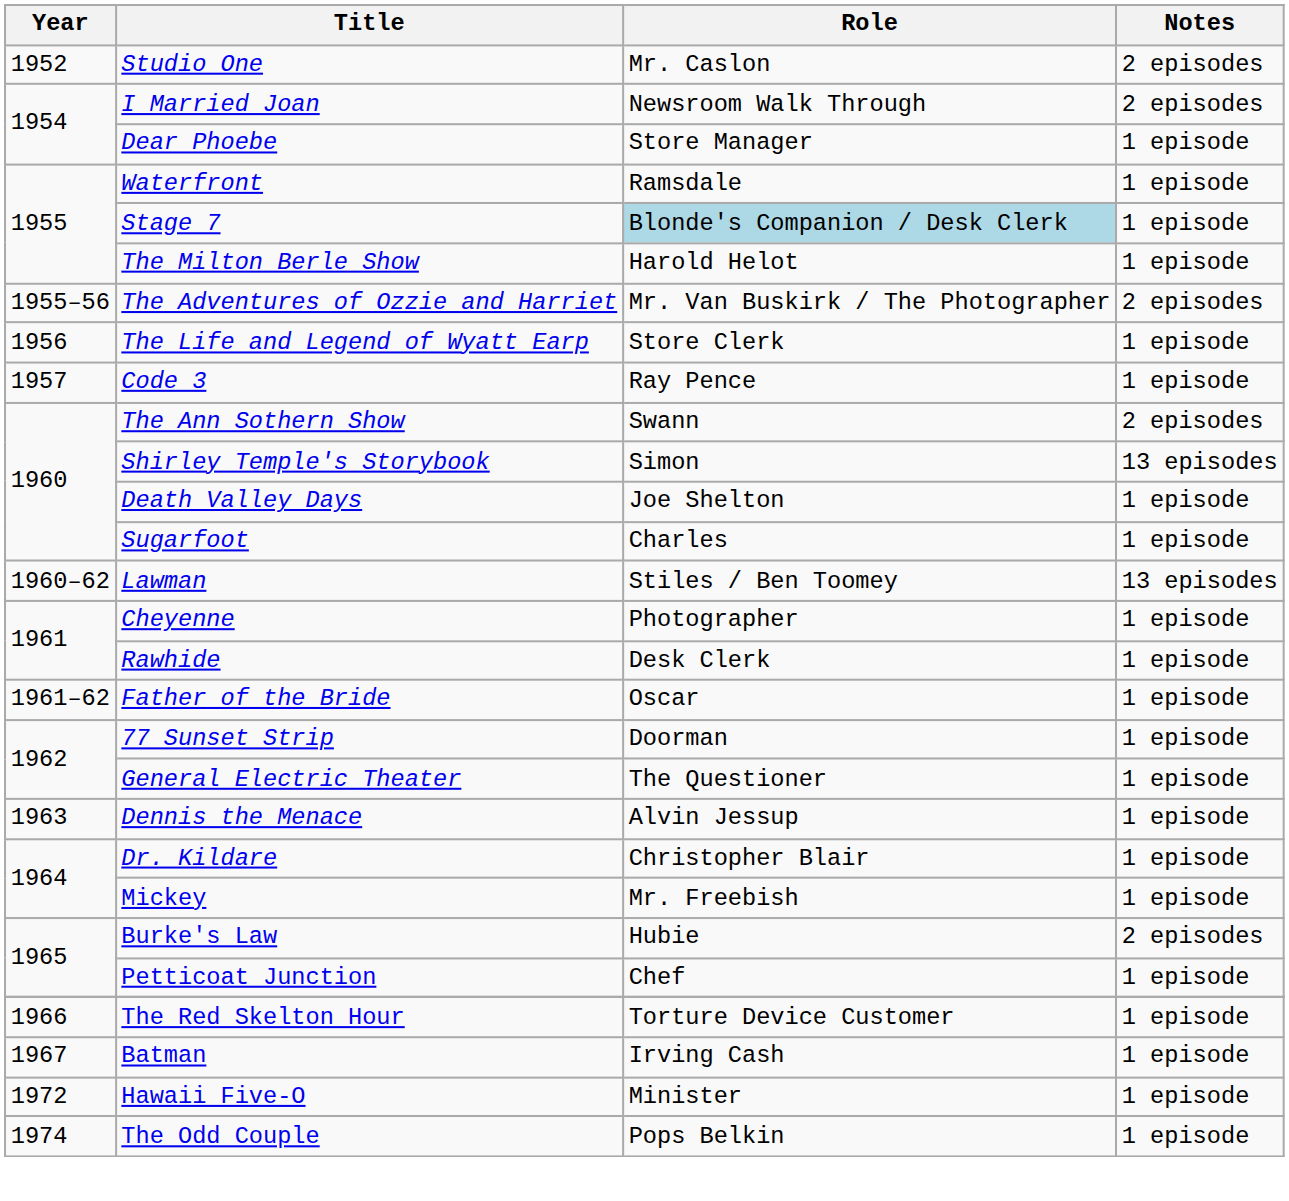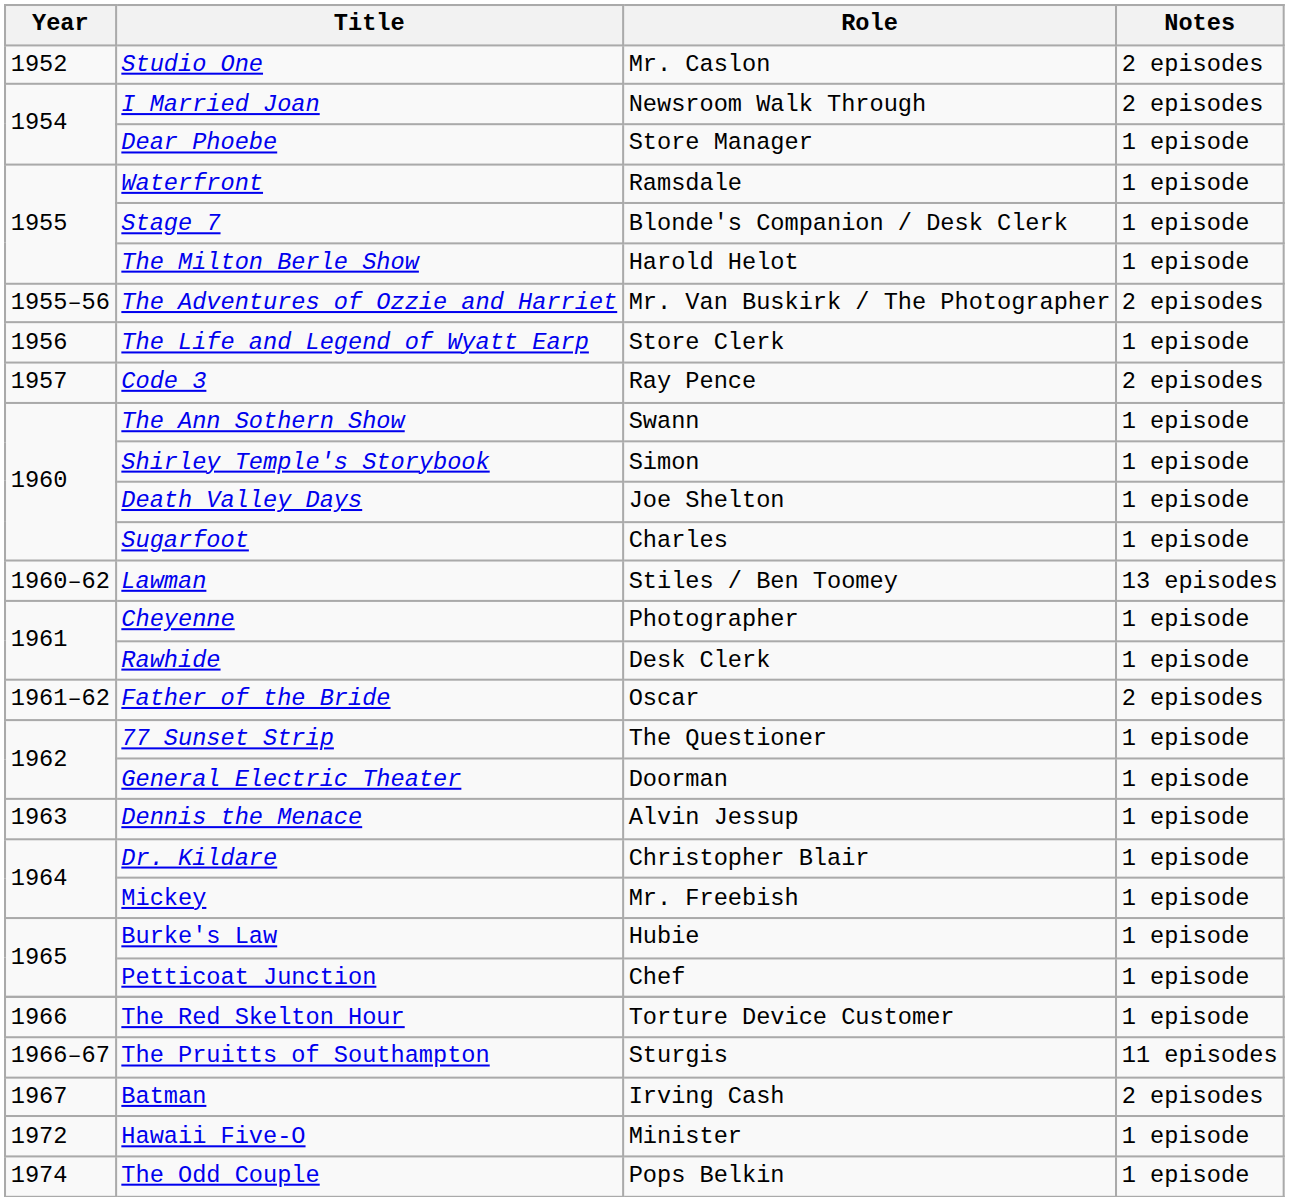Stage 7 | Role: lightblue background -> no background
Code 3 | Notes: 1 episode -> 2 episodes
The Ann Sothern Show | Notes: 2 episodes -> 1 episode
Shirley Temple's Storybook | Notes: 13 episodes -> 1 episode
Father of the Bride | Notes: 1 episode -> 2 episodes
77 Sunset Strip | Role: Doorman -> The Questioner
General Electric Theater | Role: The Questioner -> Doorman
Burke's Law | Notes: 2 episodes -> 1 episode
+ row: 1966–67 | The Pruitts of Southampton | Sturgis | 11 episodes
Batman | Notes: 1 episode -> 2 episodes
